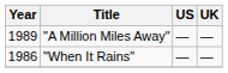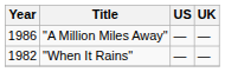"A Million Miles Away" | Year: 1989 -> 1986
"When It Rains" | Year: 1986 -> 1982
